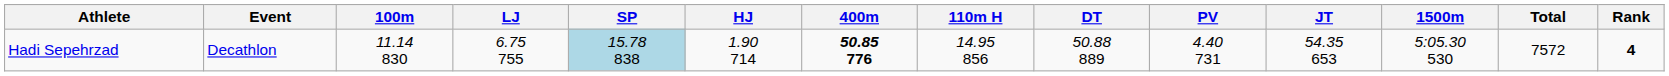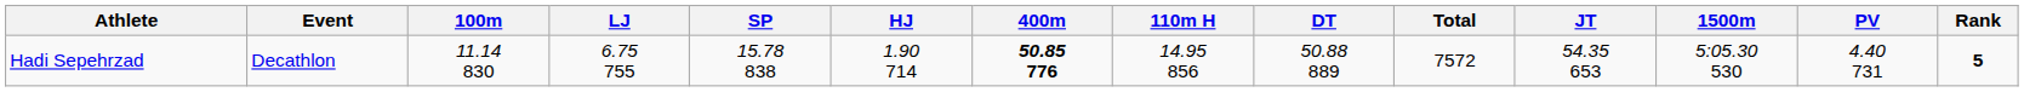columns swapped: PV <-> Total
Hadi Sepehrzad | SP: lightblue background -> no background
Hadi Sepehrzad | Rank: 4 -> 5
